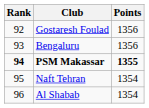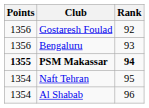columns swapped: Rank <-> Points
